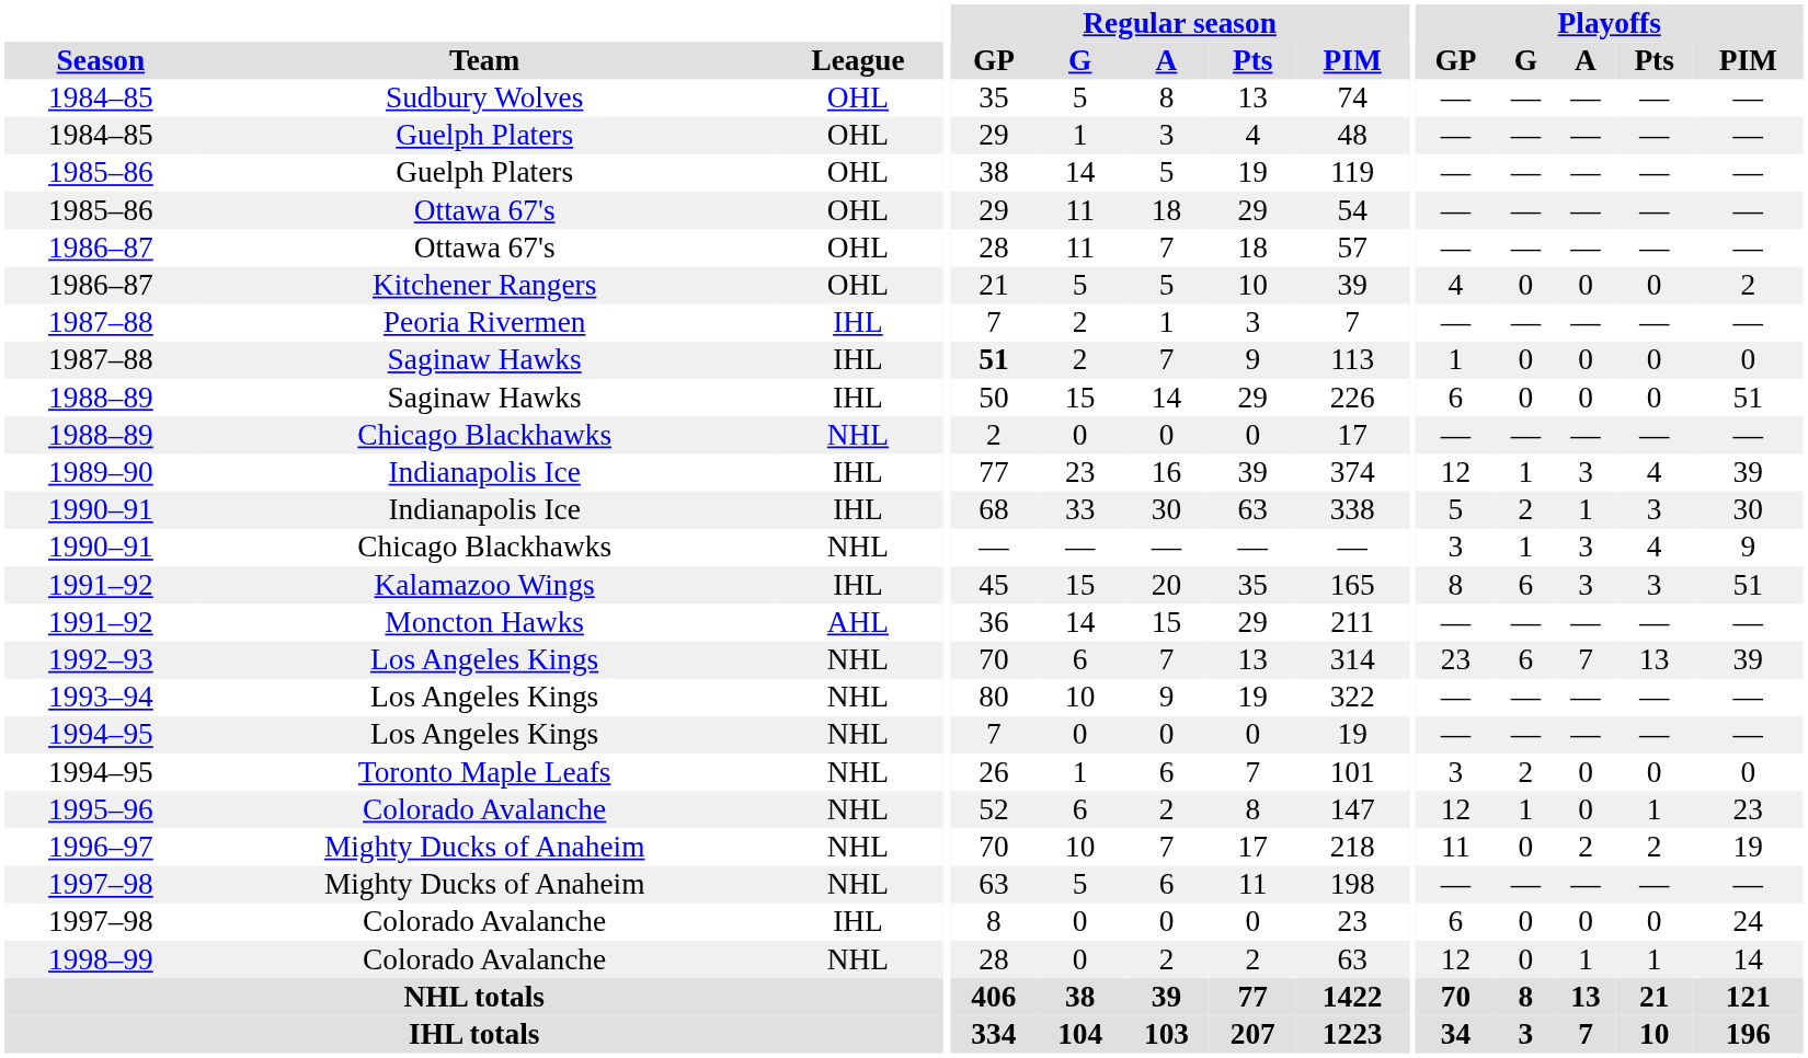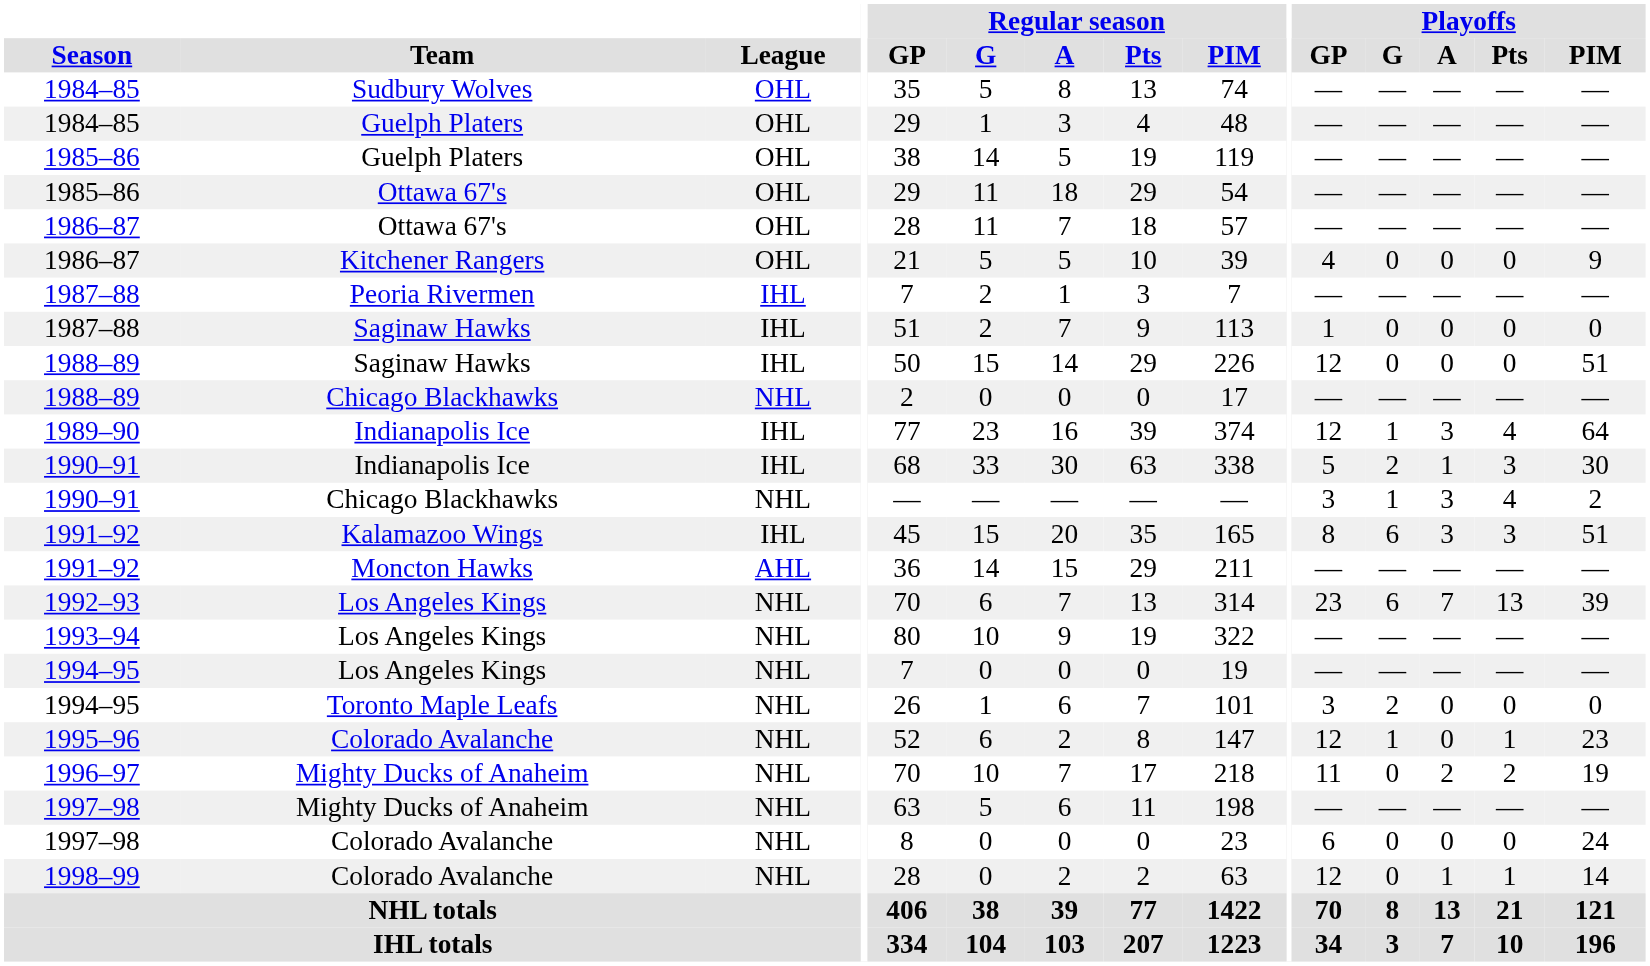1986–87 / Kitchener Rangers | Playoffs / PIM: 2 -> 9
1987–88 / Saginaw Hawks | Regular season / GP: bold -> normal
1988–89 / Saginaw Hawks | Playoffs / GP: 6 -> 12
1989–90 | Playoffs / PIM: 39 -> 64
1990–91 / Chicago Blackhawks | Playoffs / PIM: 9 -> 2
1997–98 / Colorado Avalanche | League: IHL -> NHL
